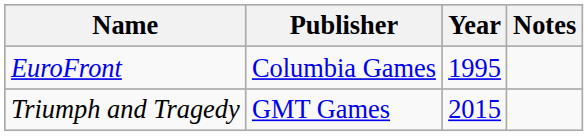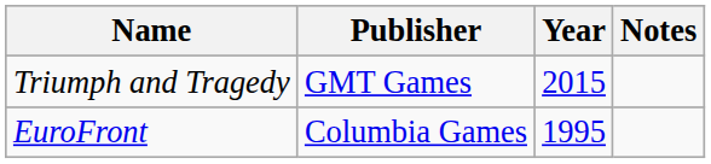rows swapped: EuroFront <-> Triumph and Tragedy
